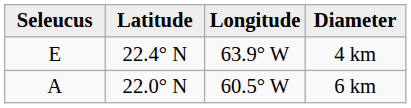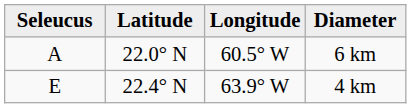rows swapped: 6 km <-> 4 km
